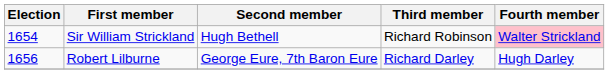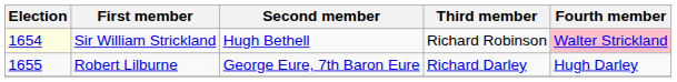Sir William Strickland | Election: no background -> lightyellow background
Robert Lilburne | Election: 1656 -> 1655
